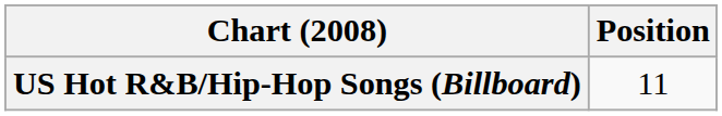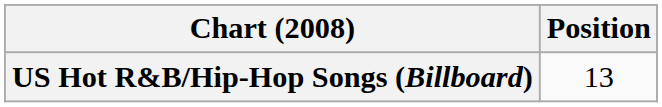US Hot R&B/Hip-Hop Songs (Billboard) | Position: 11 -> 13
